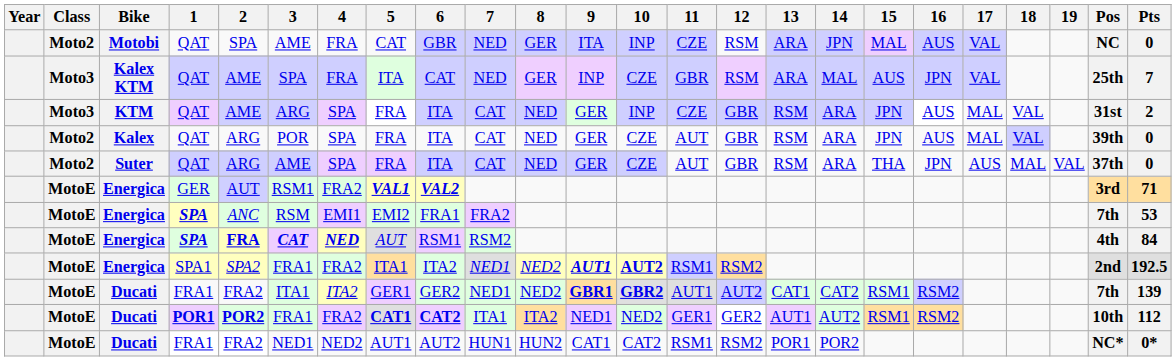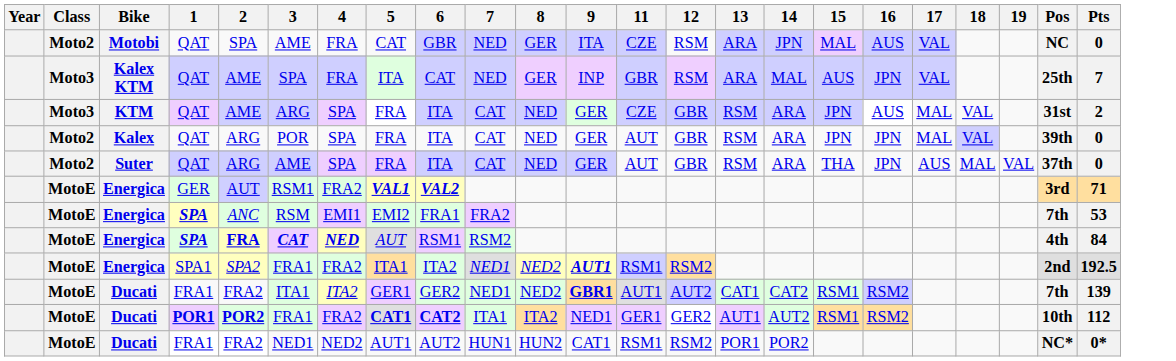- column: 10 | INP | CZE | INP | CZE | CZE | AUT2 | GBR2 | NED2 | CAT2
Kalex | 16: AUS -> JPN
